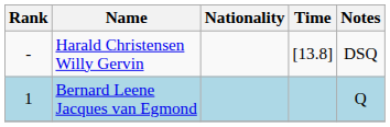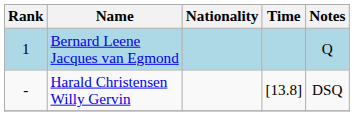rows swapped: Bernard Leene Jacques van Egmond <-> Harald Christensen Willy Gervin
